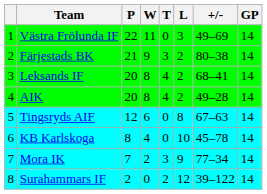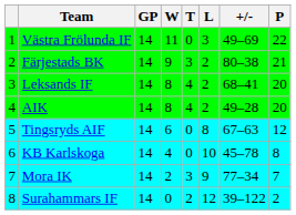columns swapped: GP <-> P
